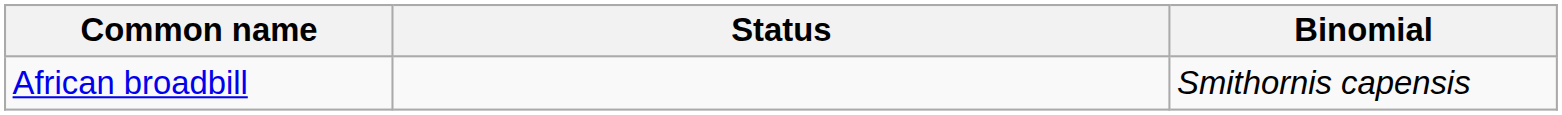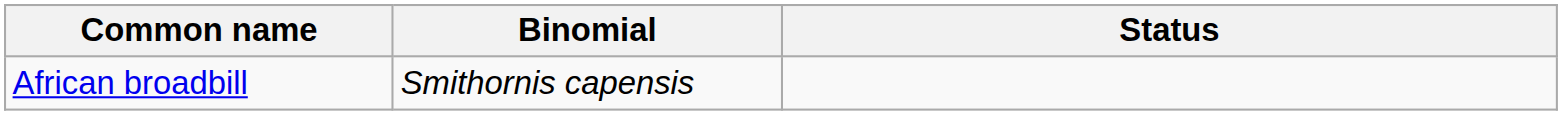columns swapped: Binomial <-> Status
